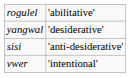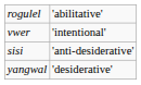rows swapped: yangwal <-> vwer
